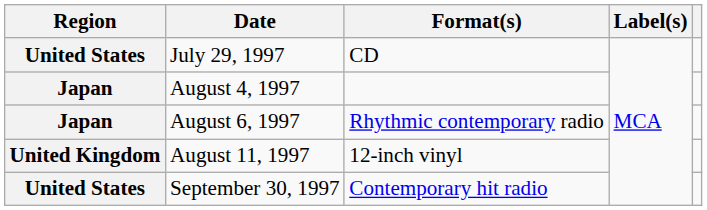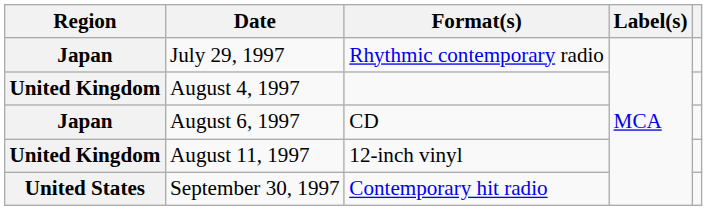July 29, 1997 | Region: United States -> Japan
July 29, 1997 | Format(s): CD -> Rhythmic contemporary radio
August 4, 1997 | Region: Japan -> United Kingdom
August 6, 1997 | Format(s): Rhythmic contemporary radio -> CD
